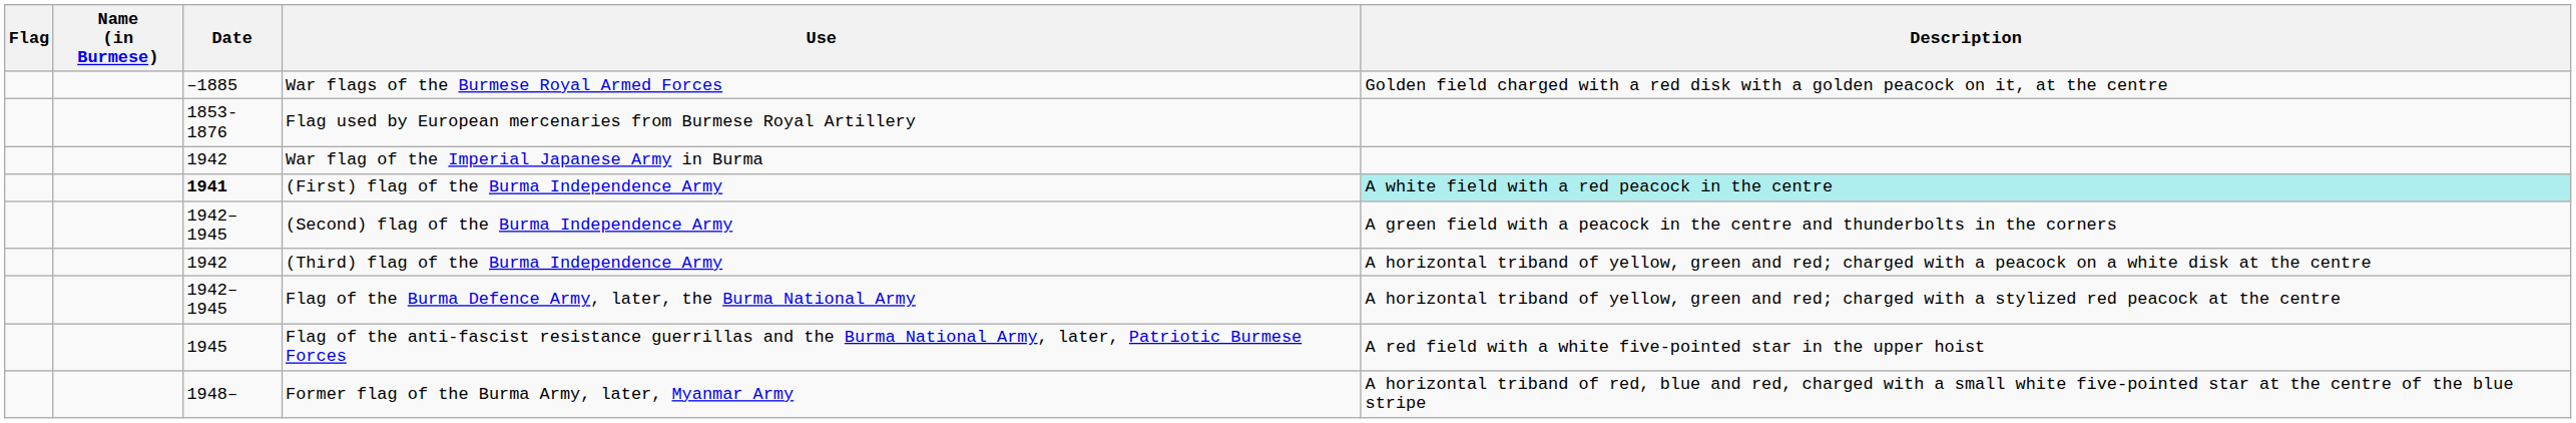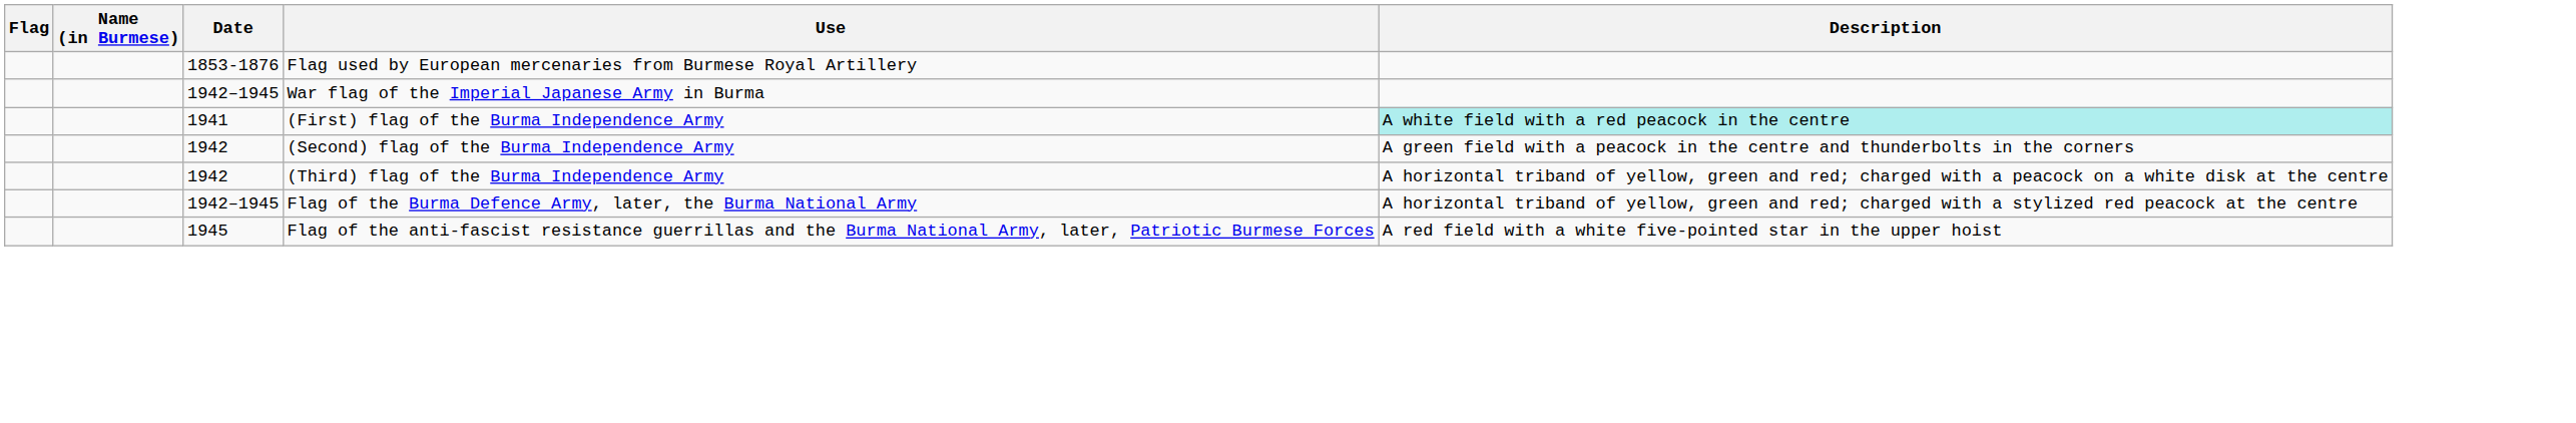- row: –1885 | War flags of the Burmese Royal Armed Forces | Golden field charged with a red disk with a golden peacock on it, at the centre
War flag of the Imperial Japanese Army in Burma | Date: 1942 -> 1942–1945
(First) flag of the Burma Independence Army | Date: bold -> normal
(Second) flag of the Burma Independence Army | Date: 1942–1945 -> 1942
- row: 1948– | Former flag of the Burma Army, later, Myanmar Army | A horizontal triband of red, blue and red, charged with a small white five-pointed star at the centre of the blue stripe
